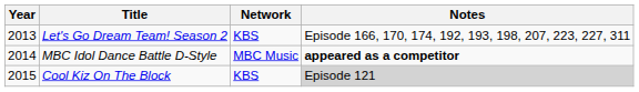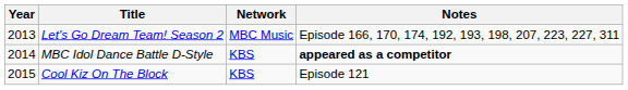Let's Go Dream Team! Season 2 | Network: KBS -> MBC Music
MBC Idol Dance Battle D-Style | Network: MBC Music -> KBS
Cool Kiz On The Block | Notes: lightgrey background -> no background
